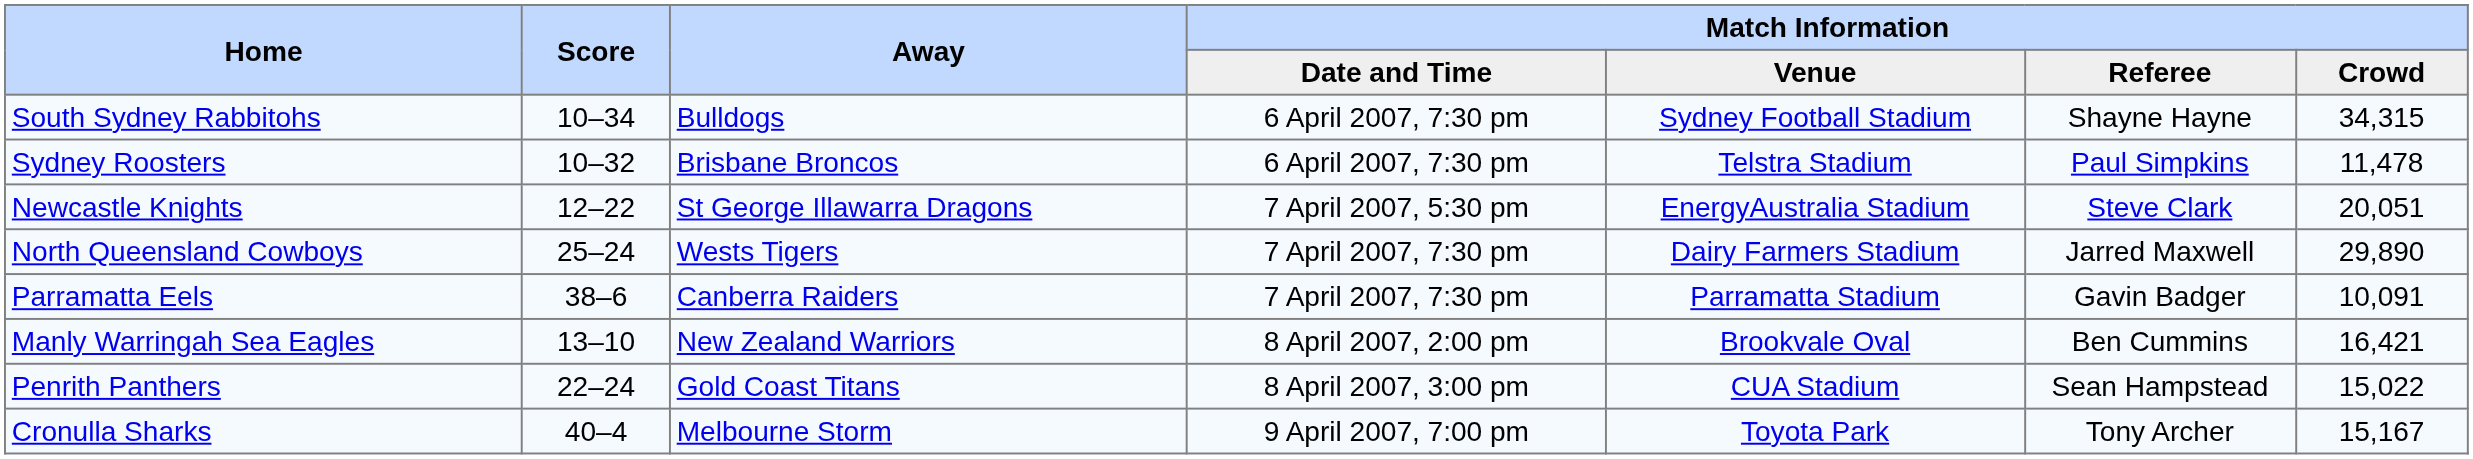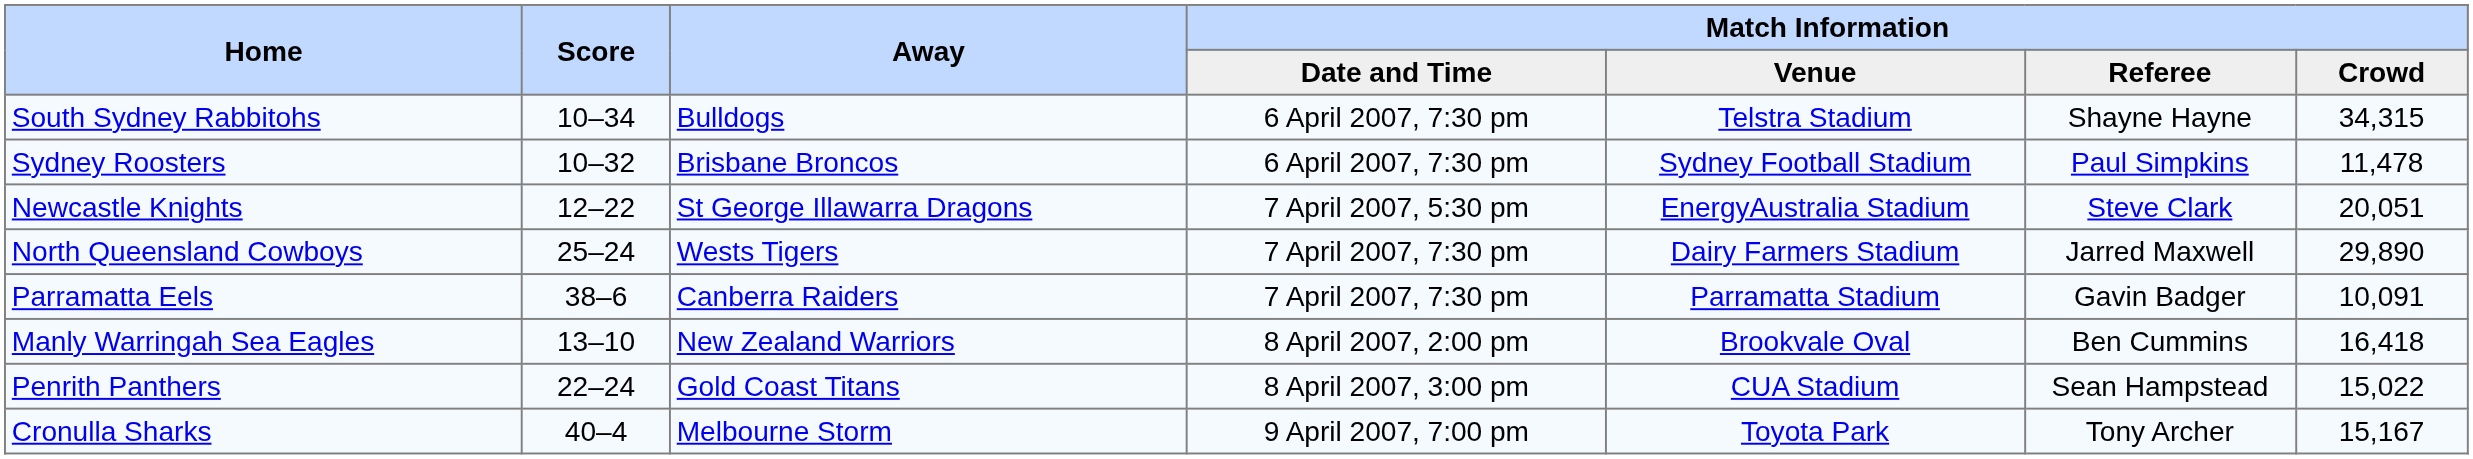South Sydney Rabbitohs | Match Information / Venue: Sydney Football Stadium -> Telstra Stadium
Sydney Roosters | Match Information / Venue: Telstra Stadium -> Sydney Football Stadium
Manly Warringah Sea Eagles | Match Information / Crowd: 16,421 -> 16,418
